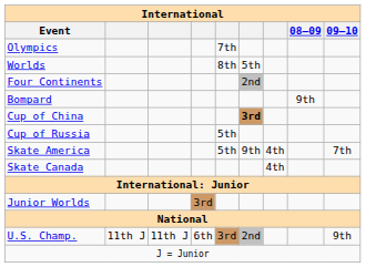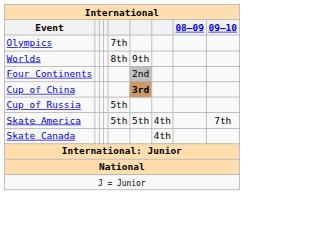Worlds | column 6: 5th -> 9th
- row: Bompard | 9th
Skate America | column 6: 9th -> 5th
- row: Junior Worlds | 3rd
- row: U.S. Champ. | 11th J | 11th J | 6th | 3rd | 2nd | 9th
